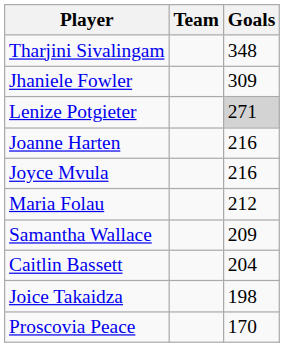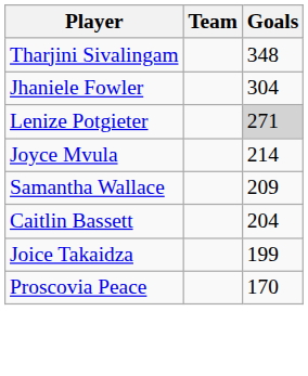Jhaniele Fowler | Goals: 309 -> 304
- row: Joanne Harten | 216
Joyce Mvula | Goals: 216 -> 214
- row: Maria Folau | 212
Joice Takaidza | Goals: 198 -> 199
